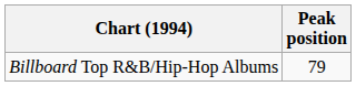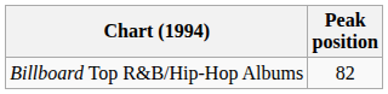Billboard Top R&B/Hip-Hop Albums | Peak position: 79 -> 82
